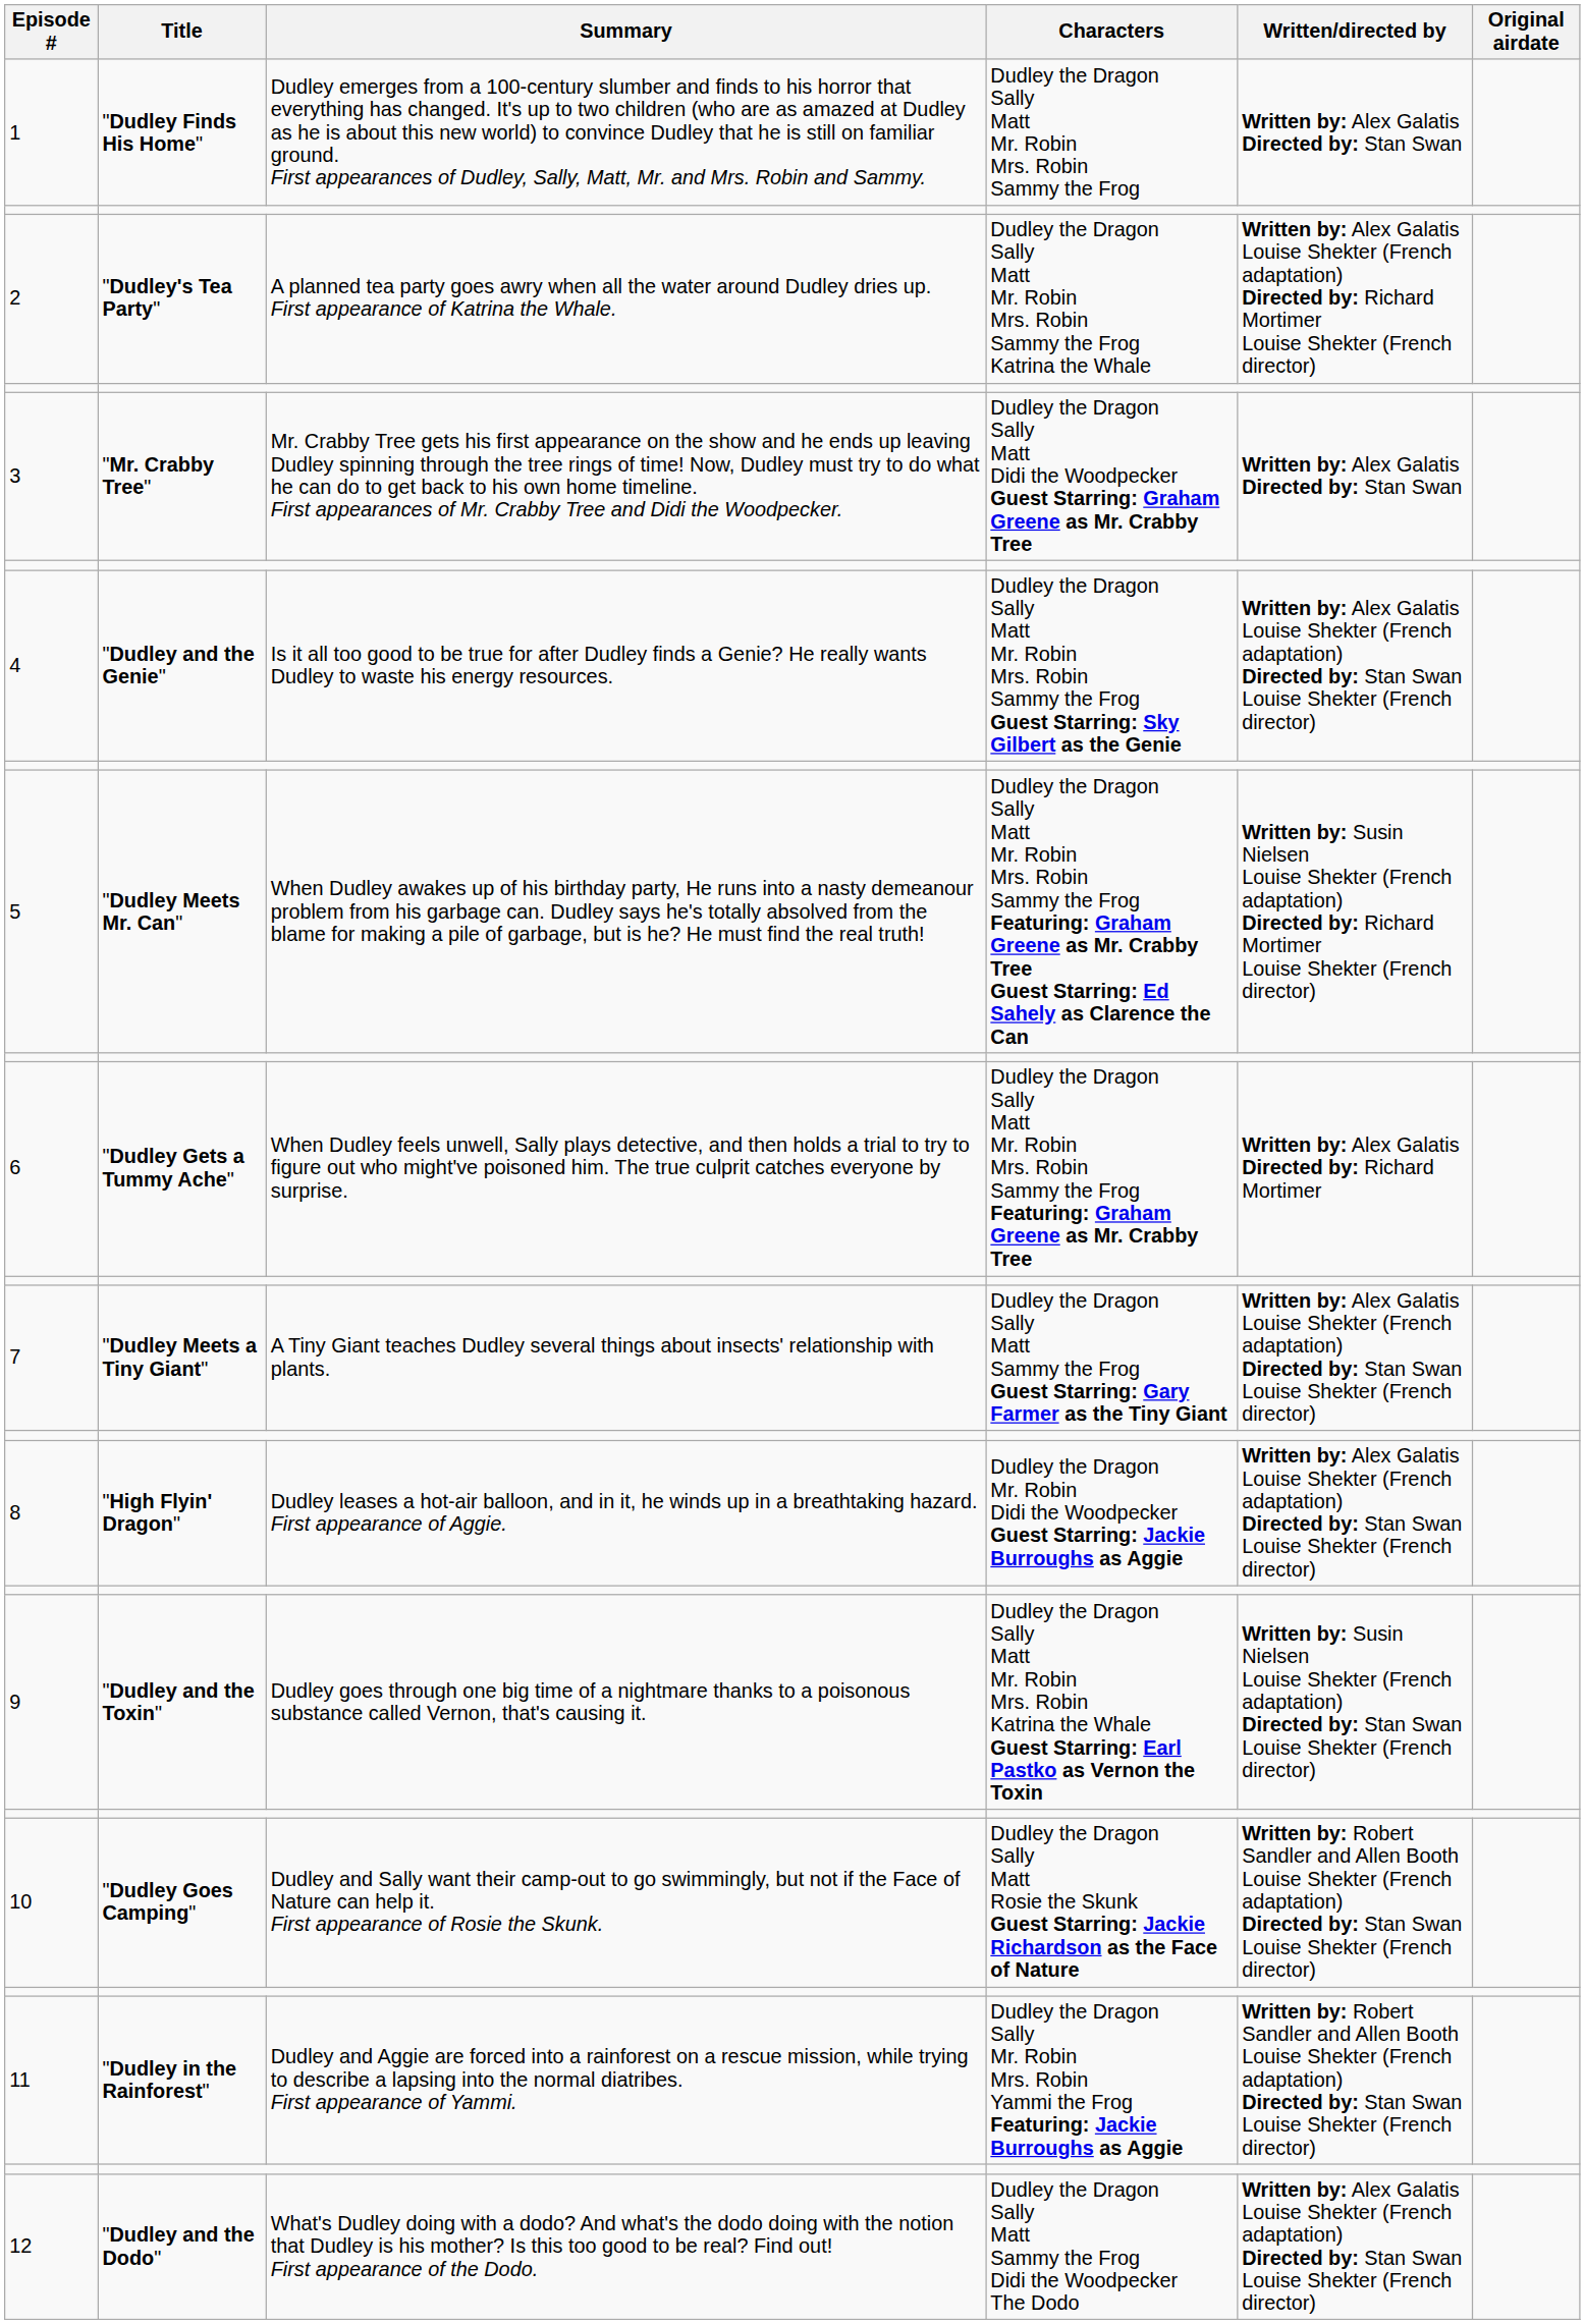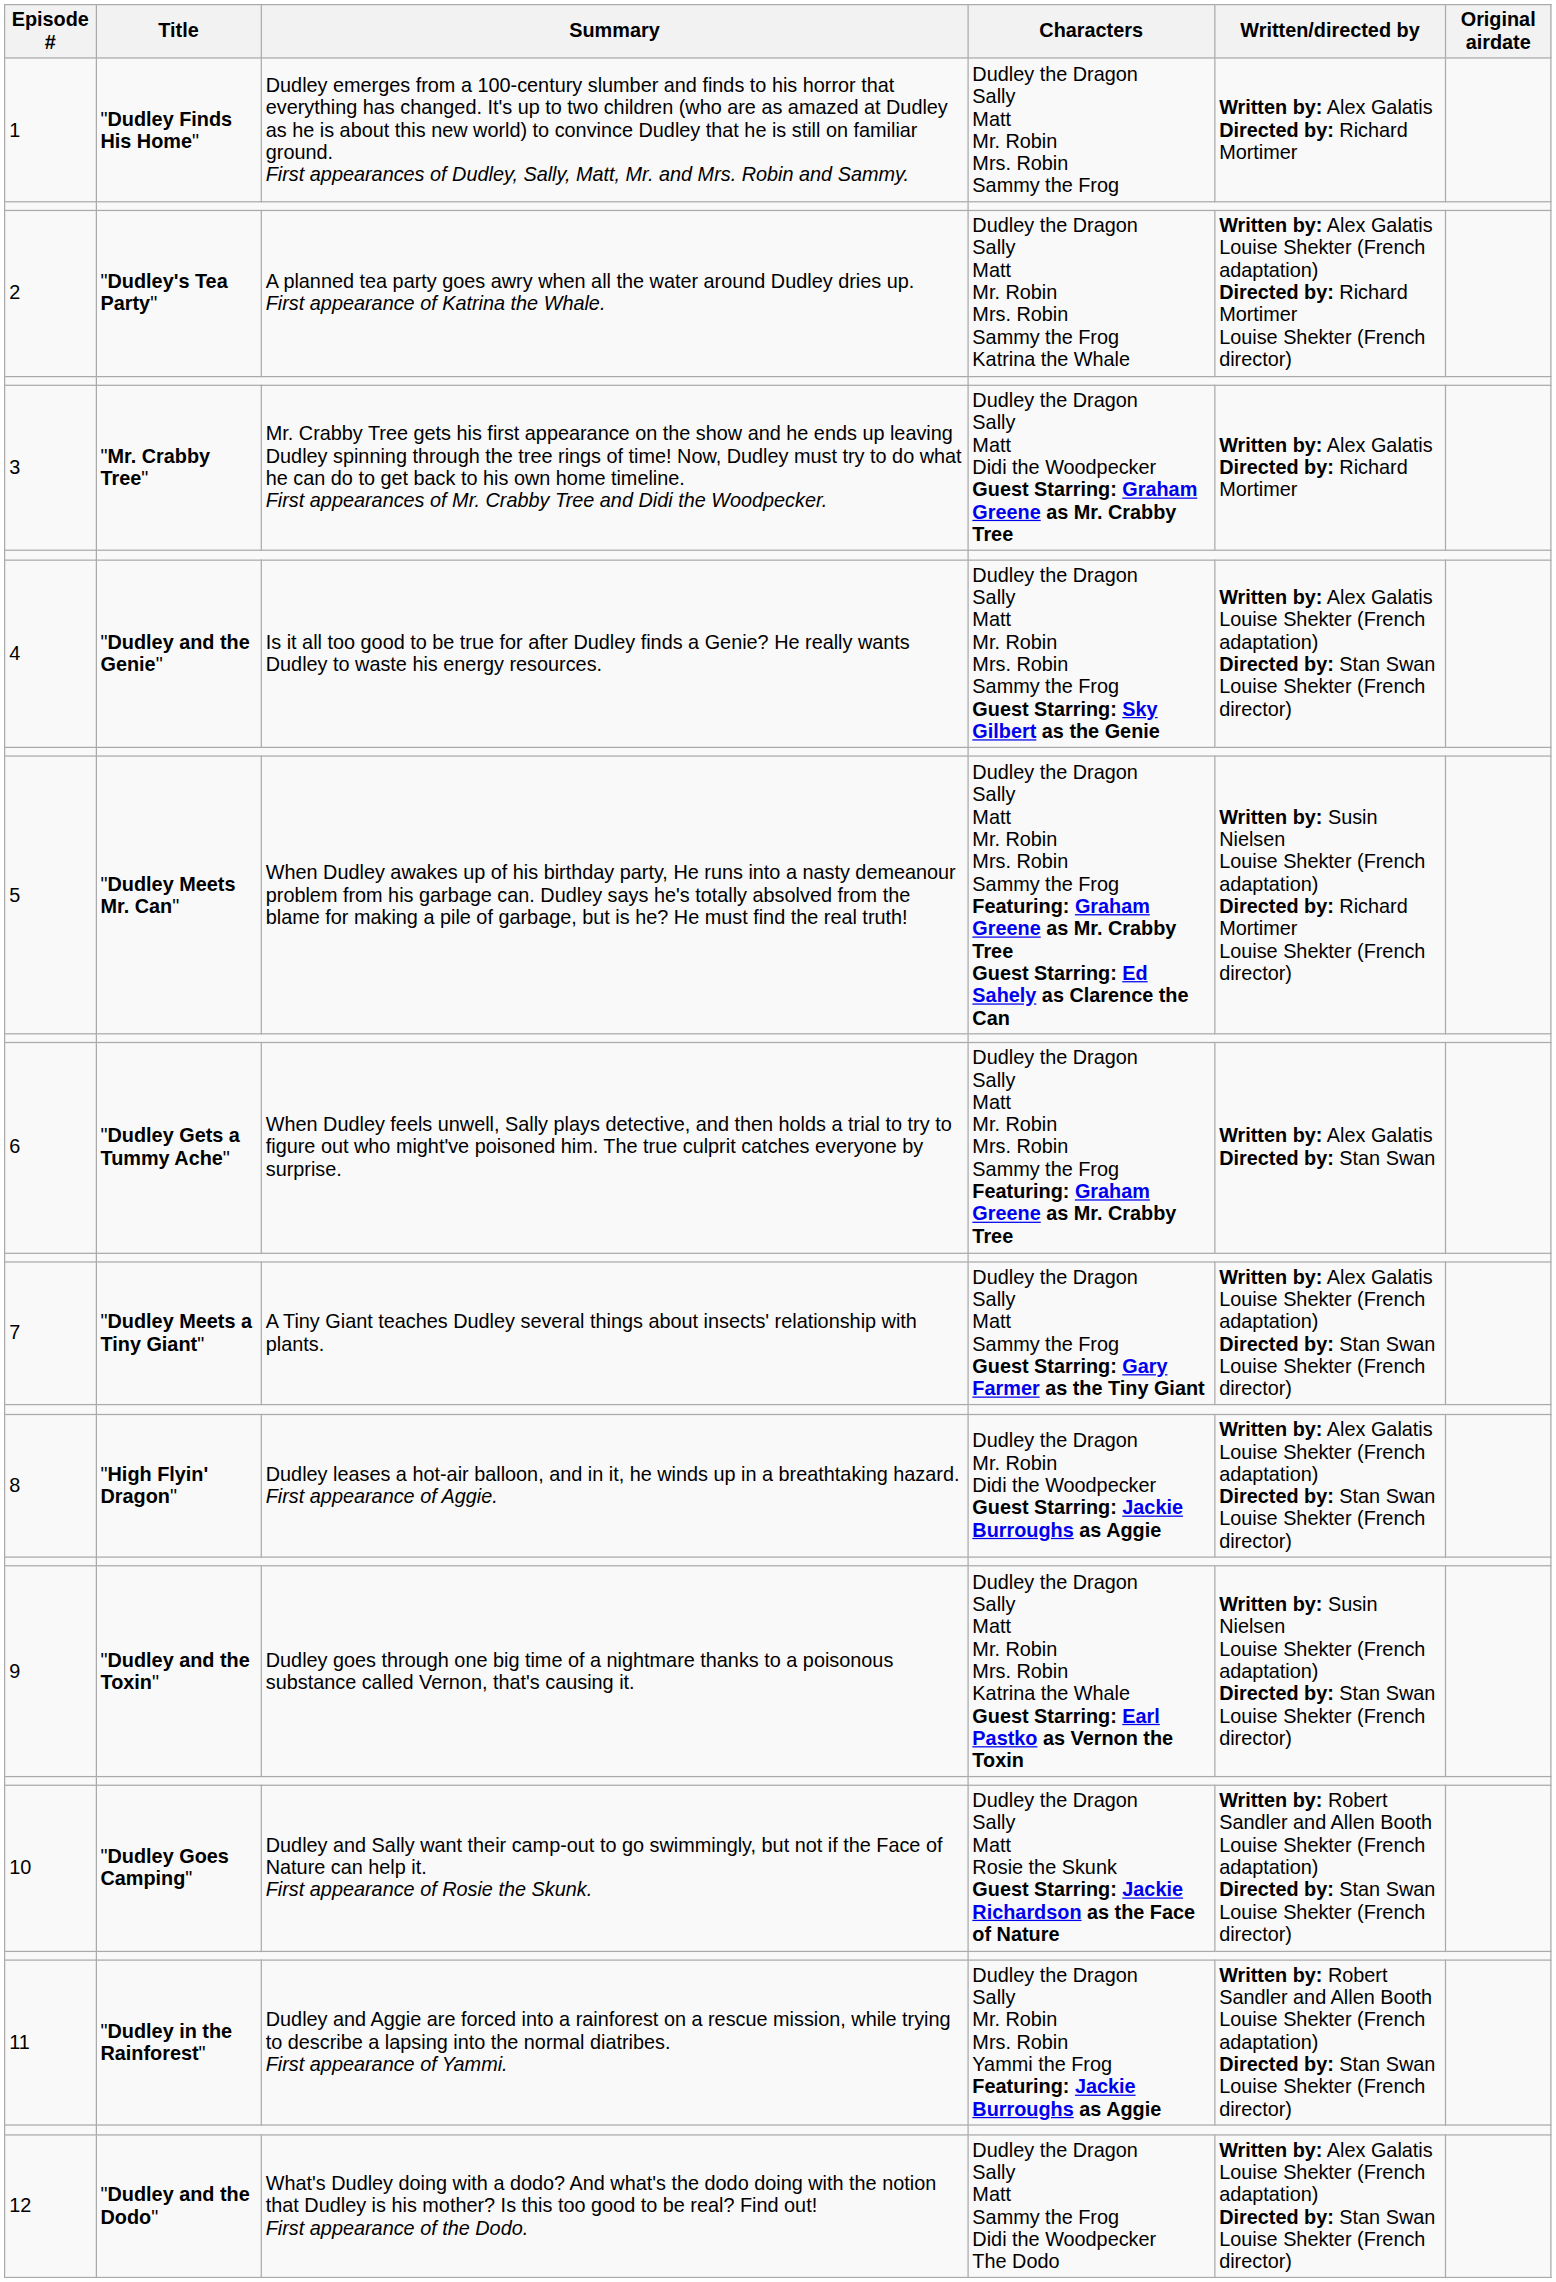1 | Written/directed by: Written by: Alex Galatis Directed by: Stan Swan -> Written by: Alex Galatis Directed by: Richard Mortimer
3 | Written/directed by: Written by: Alex Galatis Directed by: Stan Swan -> Written by: Alex Galatis Directed by: Richard Mortimer
6 | Written/directed by: Written by: Alex Galatis Directed by: Richard Mortimer -> Written by: Alex Galatis Directed by: Stan Swan
